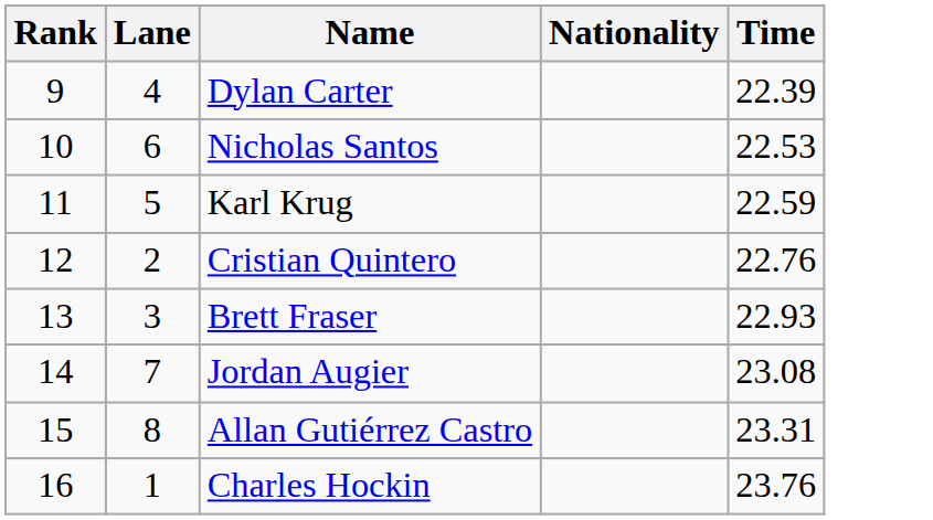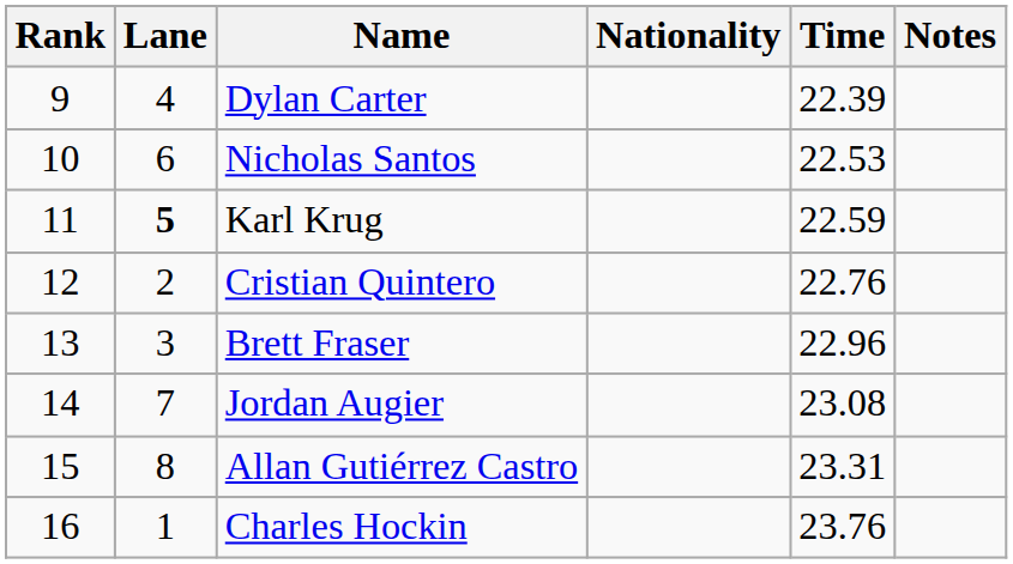+ column: Notes
Karl Krug | Lane: normal -> bold
Brett Fraser | Time: 22.93 -> 22.96
